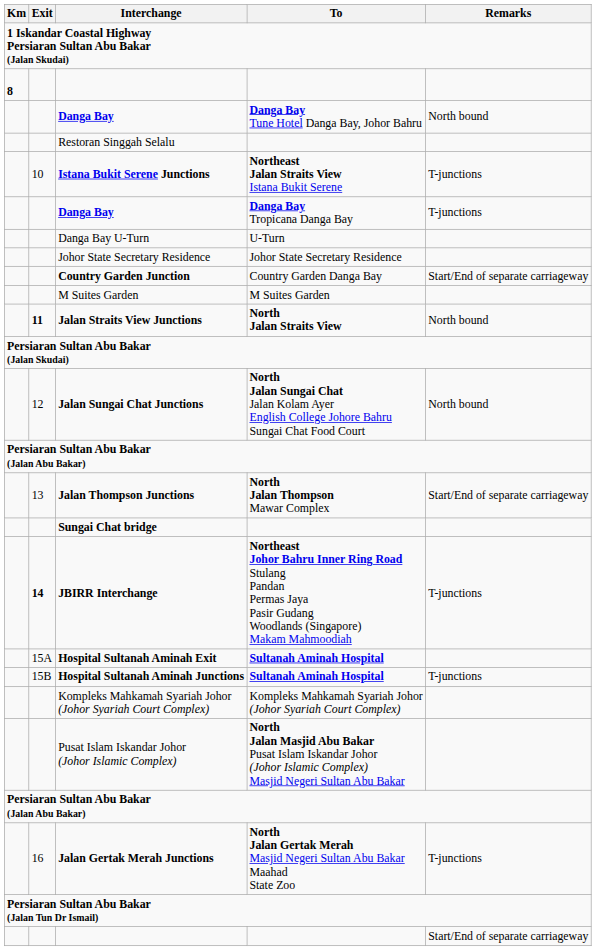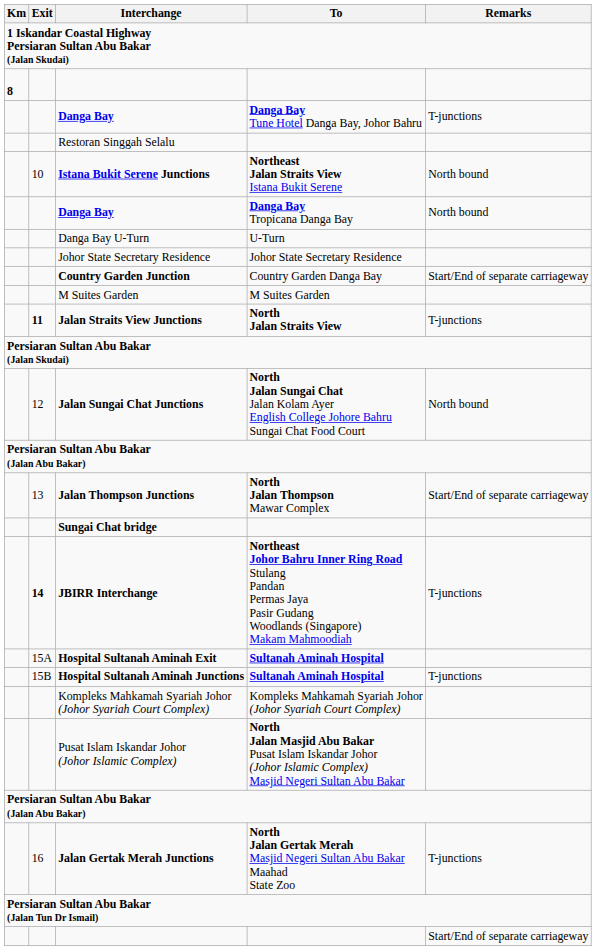Danga Bay / Danga Bay Tune Hotel Danga Bay, Johor Bahru | Remarks: North bound -> T-junctions
Istana Bukit Serene Junctions | Remarks: T-junctions -> North bound
Danga Bay / Danga Bay Tropicana Danga Bay | Remarks: T-junctions -> North bound
Jalan Straits View Junctions | Remarks: North bound -> T-junctions
